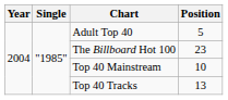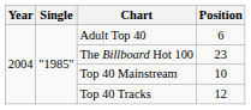Adult Top 40 | Position: 5 -> 6
Top 40 Tracks | Position: 13 -> 12
